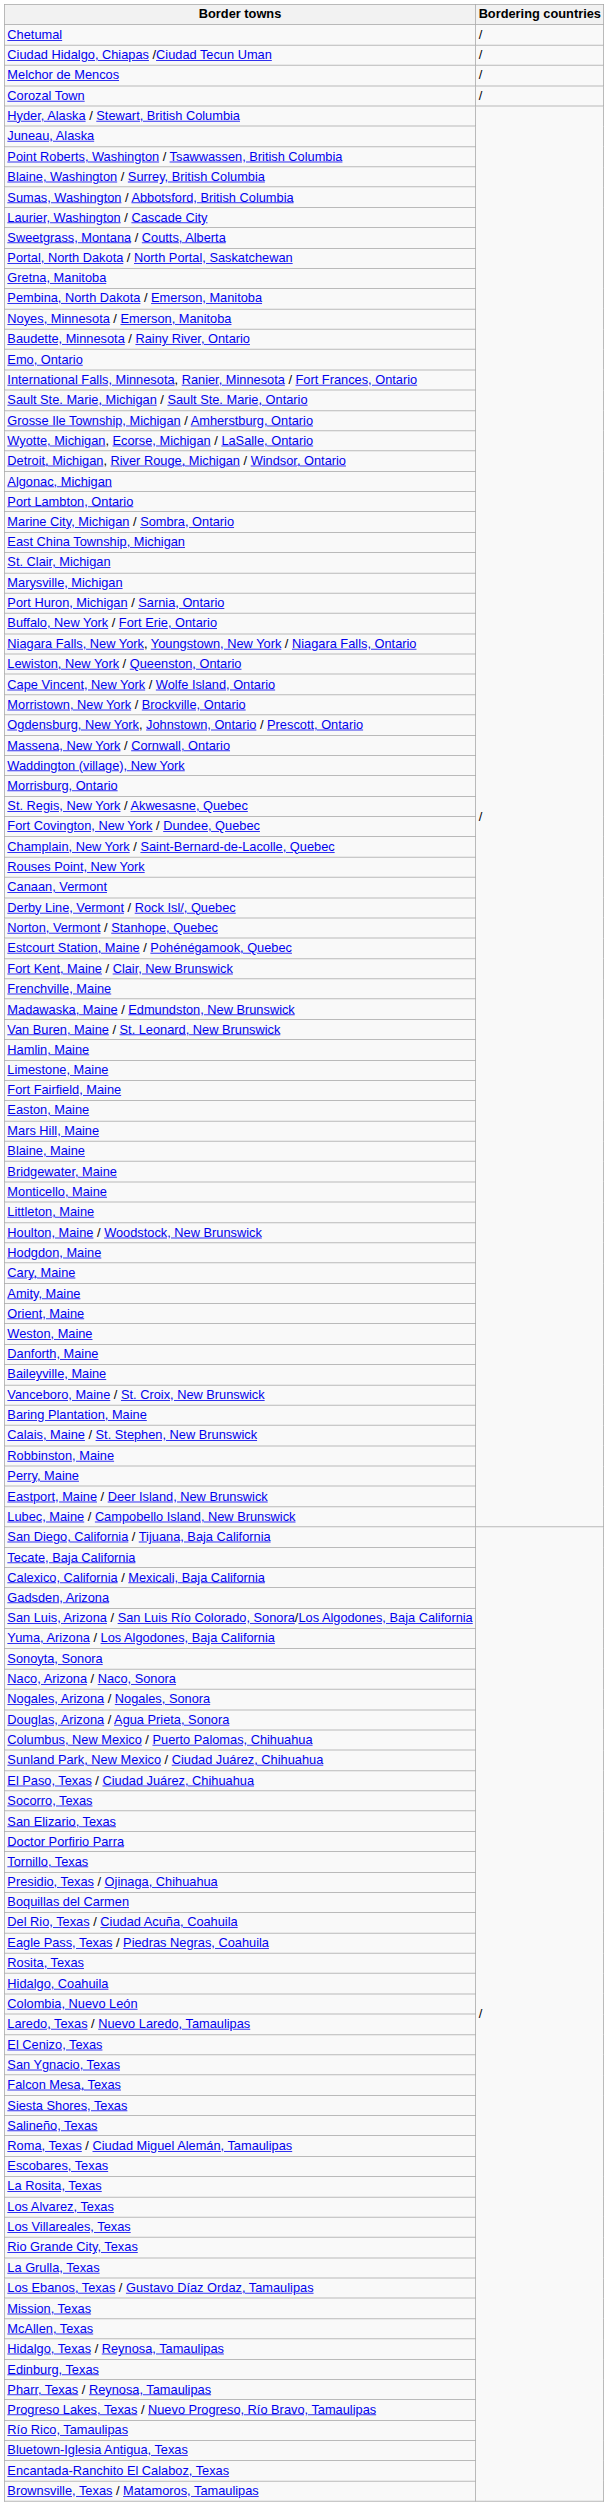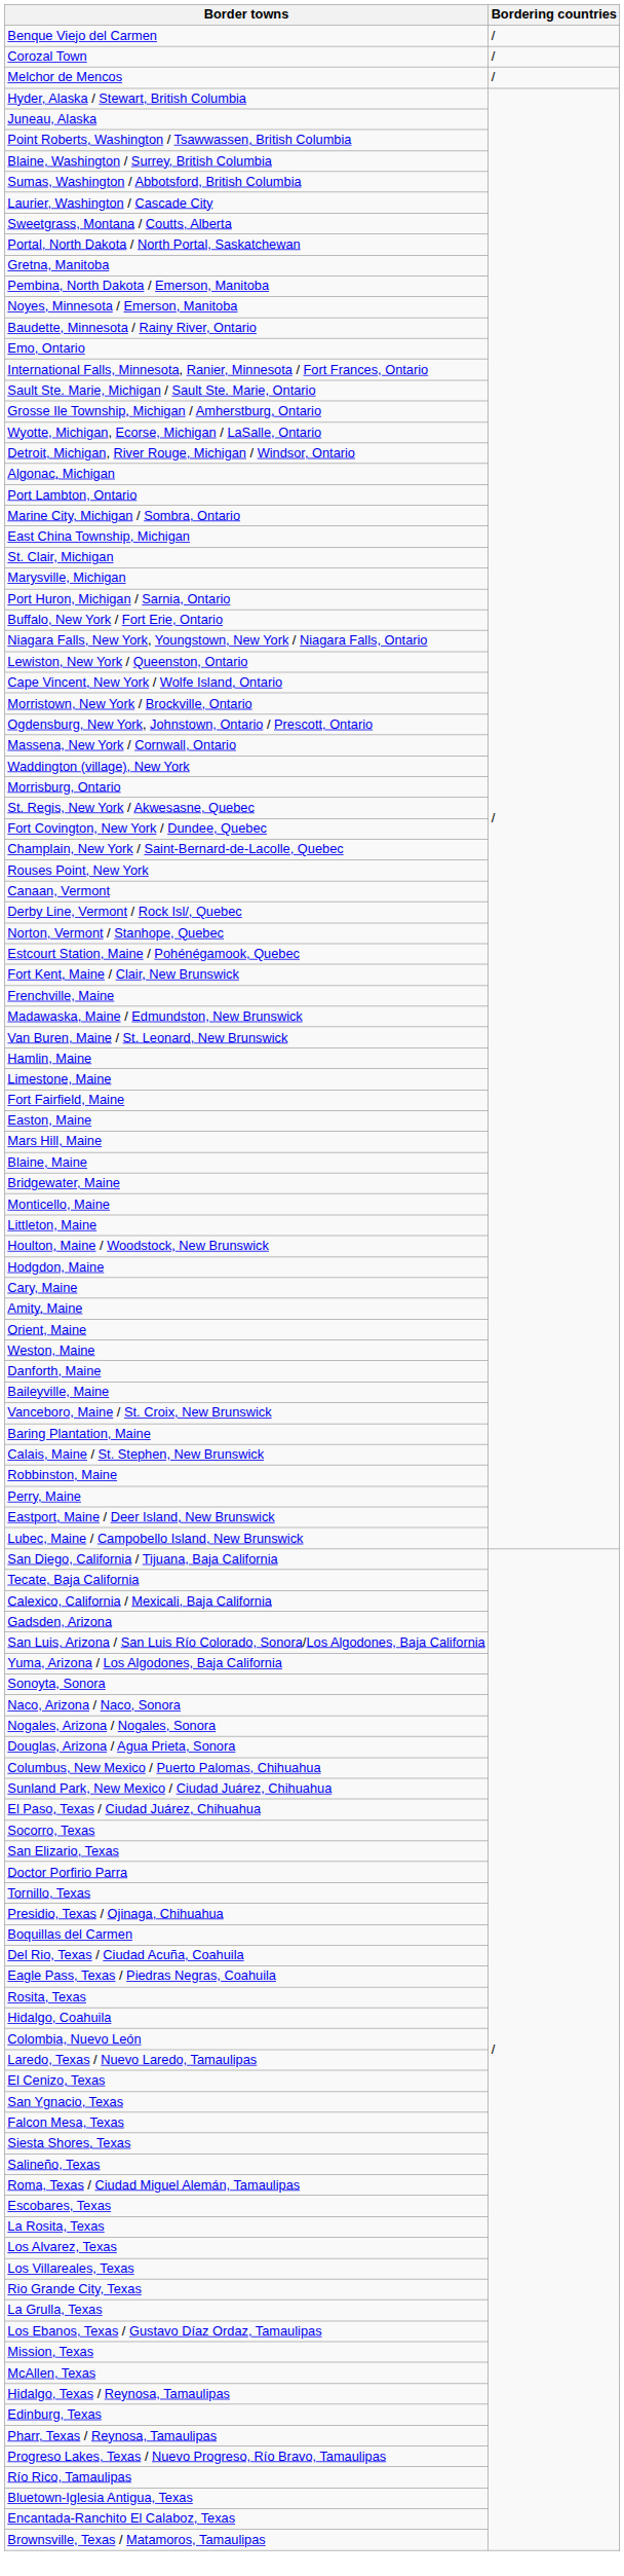+ row: Benque Viejo del Carmen | /
- row: Chetumal | /
- row: Ciudad Hidalgo, Chiapas /Ciudad Tecun Uman | /
rows swapped: Corozal Town <-> Melchor de Mencos
